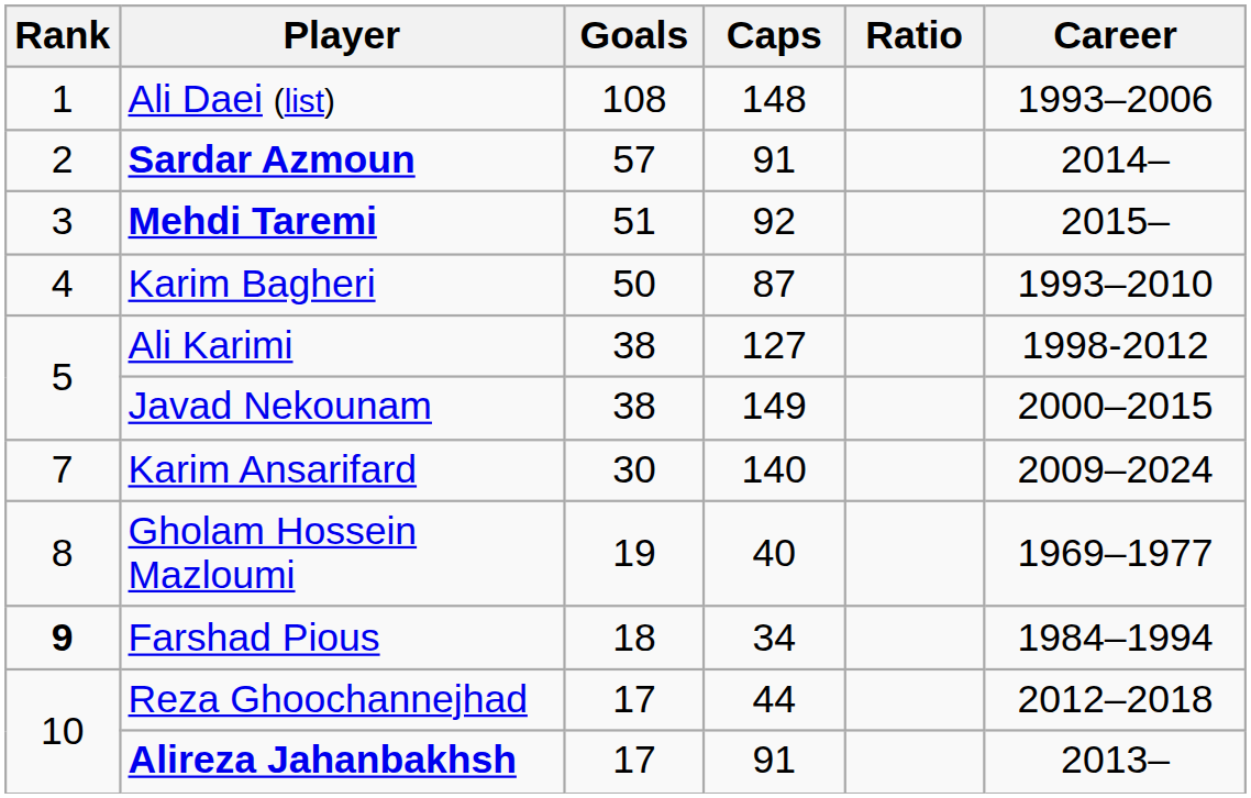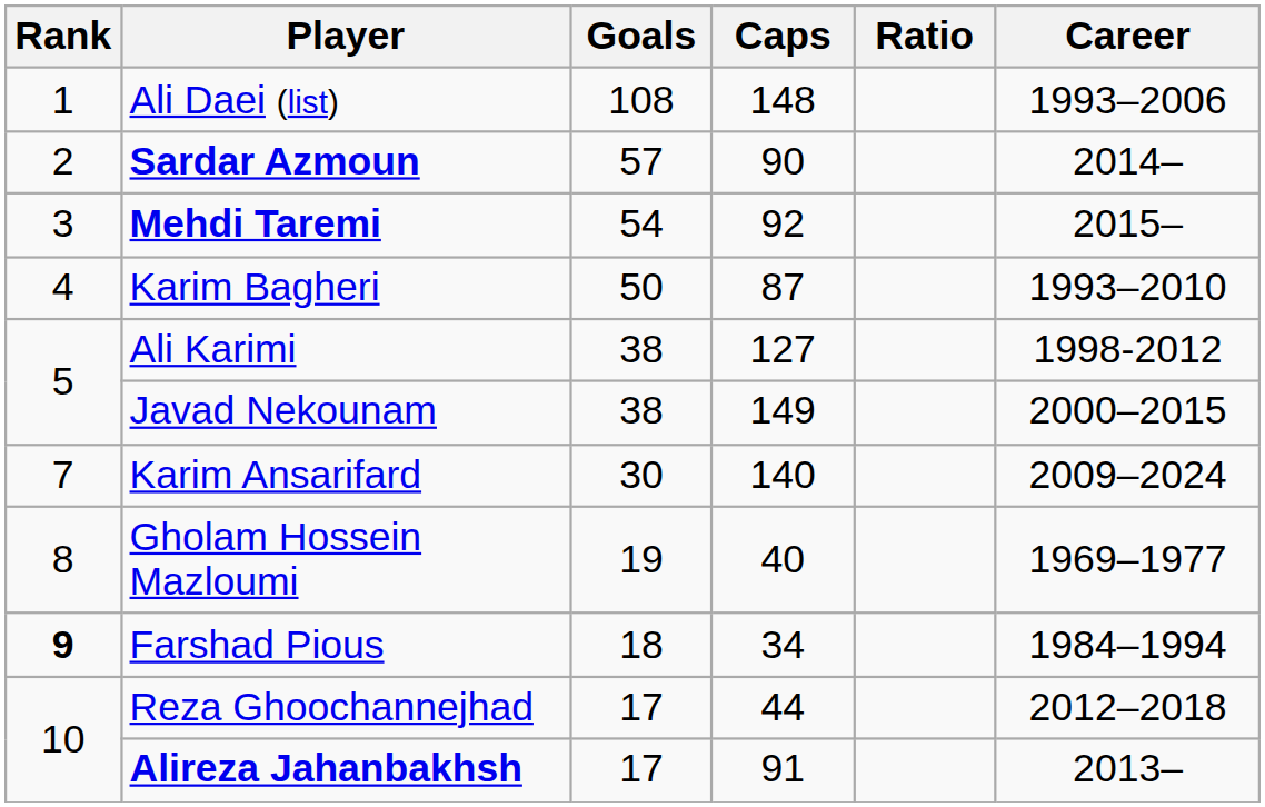Sardar Azmoun | Caps: 91 -> 90
Mehdi Taremi | Goals: 51 -> 54
